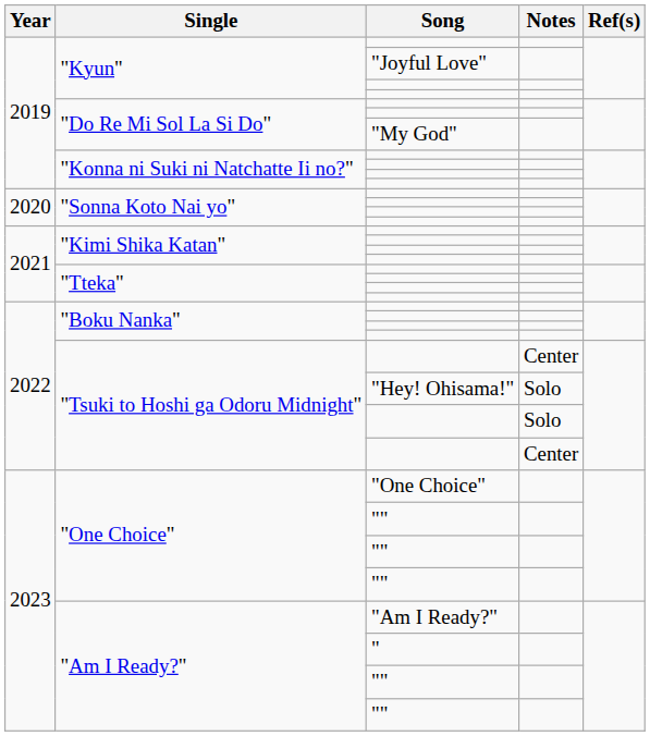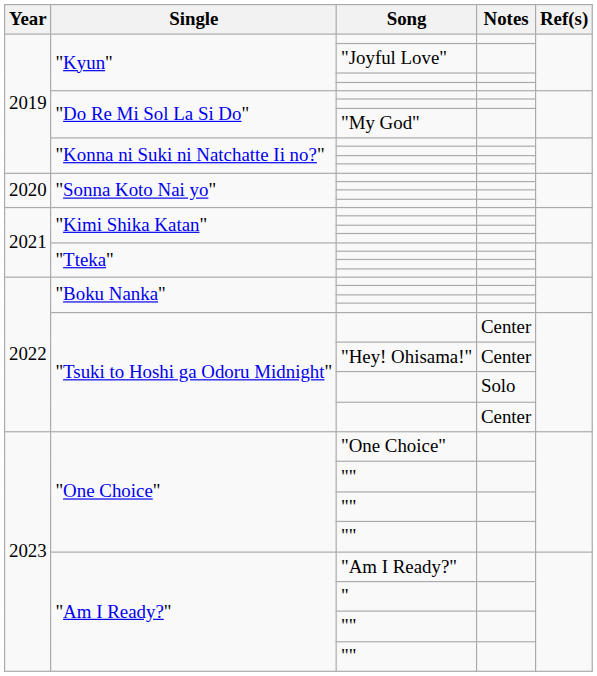"Tsuki to Hoshi ga Odoru Midnight" / "Hey! Ohisama!" | Notes: Solo -> Center
